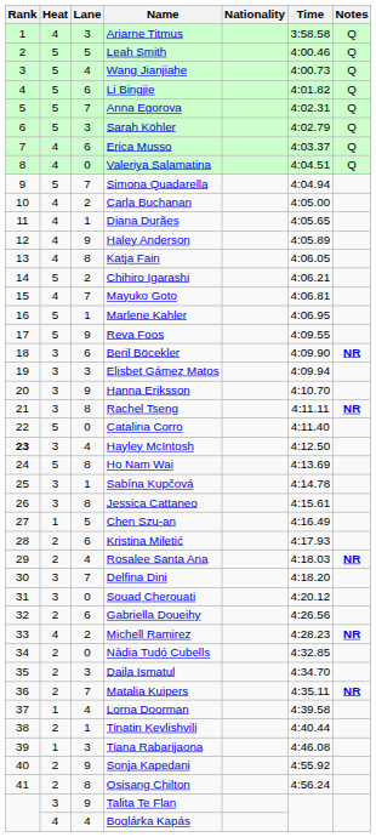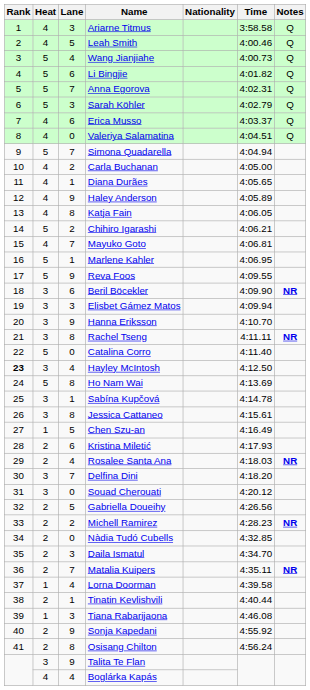Leah Smith | Heat: 5 -> 4
Gabriella Doueihy | Lane: 6 -> 5
Michell Ramirez | Heat: 4 -> 2
